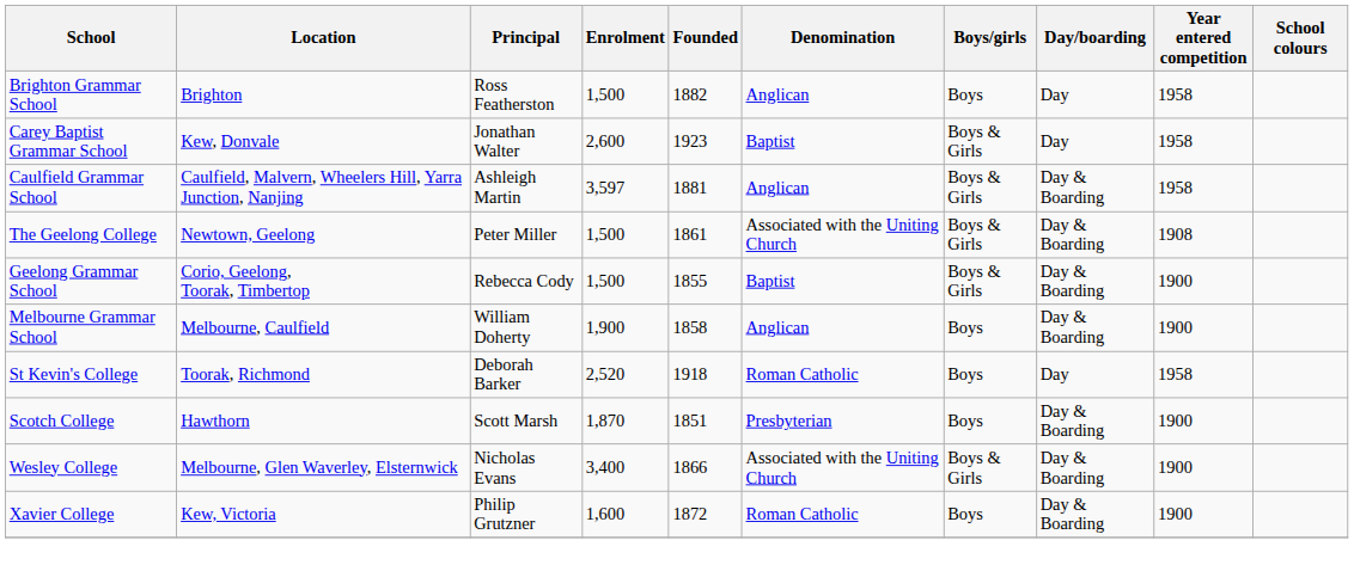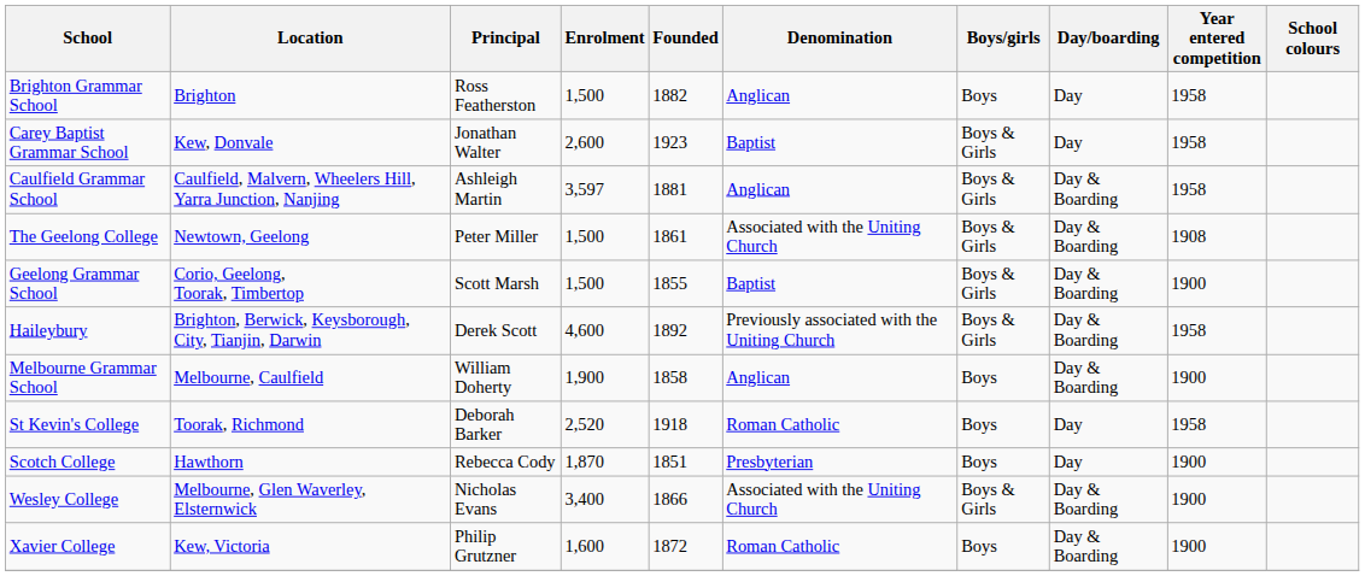Geelong Grammar School | Principal: Rebecca Cody -> Scott Marsh
+ row: Haileybury | Brighton, Berwick, Keysborough, City, Tianjin, Darwin | Derek Scott | 4,600 | 1892 | Previously associated with the Uniting Church | Boys & Girls | Day & Boarding | 1958
Scotch College | Principal: Scott Marsh -> Rebecca Cody
Scotch College | Day/boarding: Day & Boarding -> Day
